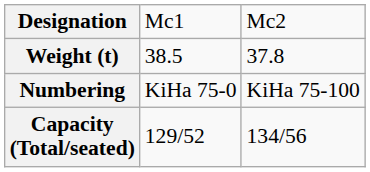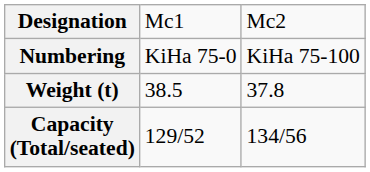rows swapped: Numbering <-> Weight (t)
